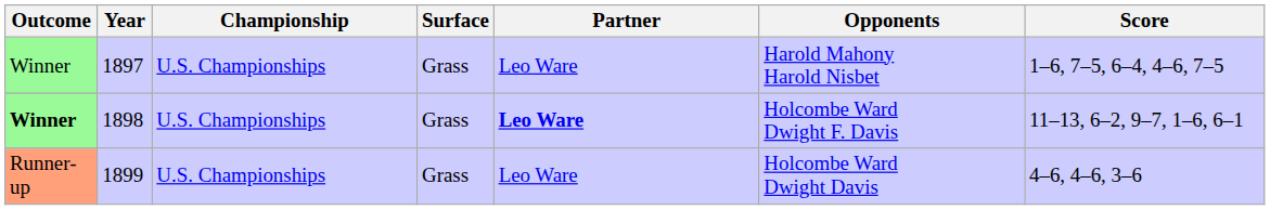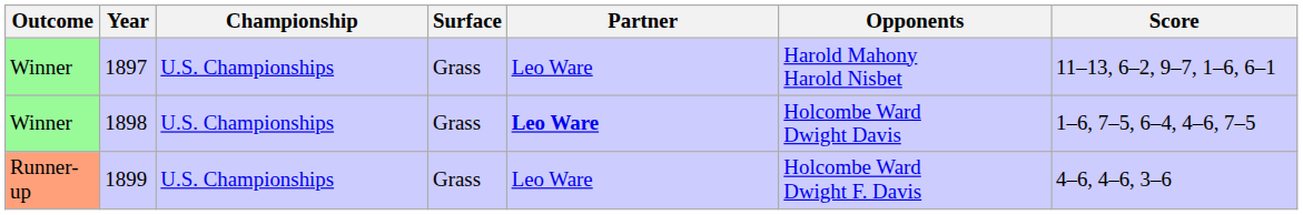1897 | Score: 1–6, 7–5, 6–4, 4–6, 7–5 -> 11–13, 6–2, 9–7, 1–6, 6–1
1898 | Outcome: bold -> normal
1898 | Opponents: Holcombe Ward Dwight F. Davis -> Holcombe Ward Dwight Davis
1898 | Score: 11–13, 6–2, 9–7, 1–6, 6–1 -> 1–6, 7–5, 6–4, 4–6, 7–5
1899 | Opponents: Holcombe Ward Dwight Davis -> Holcombe Ward Dwight F. Davis
